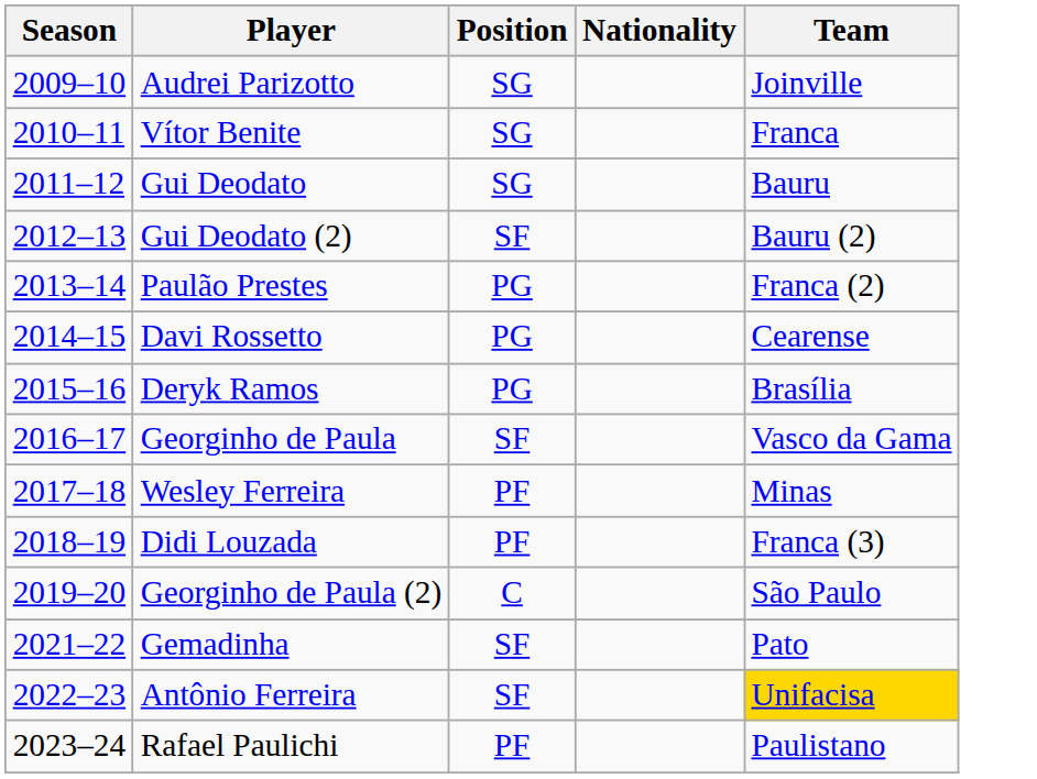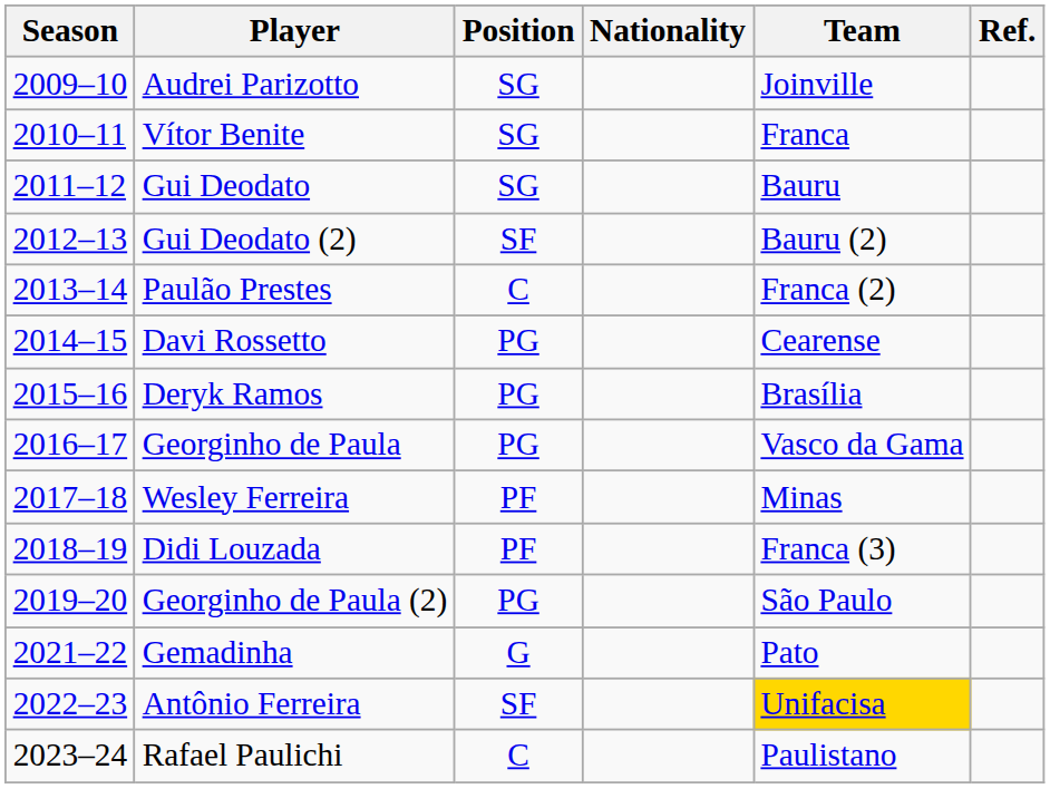+ column: Ref.
Paulão Prestes | Position: PG -> C
Georginho de Paula | Position: SF -> PG
Georginho de Paula (2) | Position: C -> PG
Gemadinha | Position: SF -> G
Rafael Paulichi | Position: PF -> C
